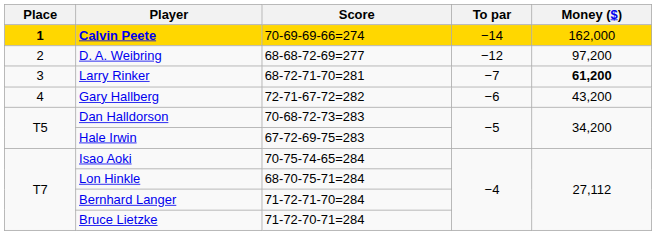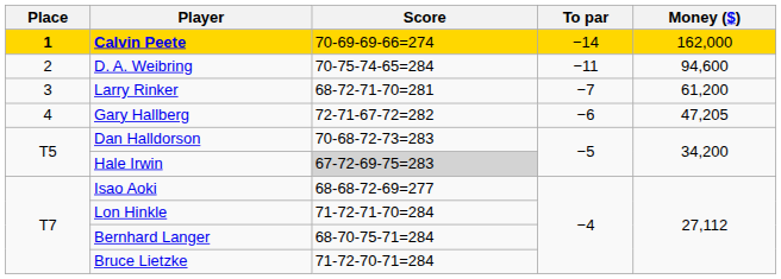D. A. Weibring | Score: 68-68-72-69=277 -> 70-75-74-65=284
D. A. Weibring | To par: −12 -> −11
D. A. Weibring | Money ($): 97,200 -> 94,600
Larry Rinker | Money ($): bold -> normal
Gary Hallberg | Money ($): 43,200 -> 47,205
Hale Irwin | Score: no background -> lightgrey background
Isao Aoki | Score: 70-75-74-65=284 -> 68-68-72-69=277
Lon Hinkle | Score: 68-70-75-71=284 -> 71-72-71-70=284
Bernhard Langer | Score: 71-72-71-70=284 -> 68-70-75-71=284
